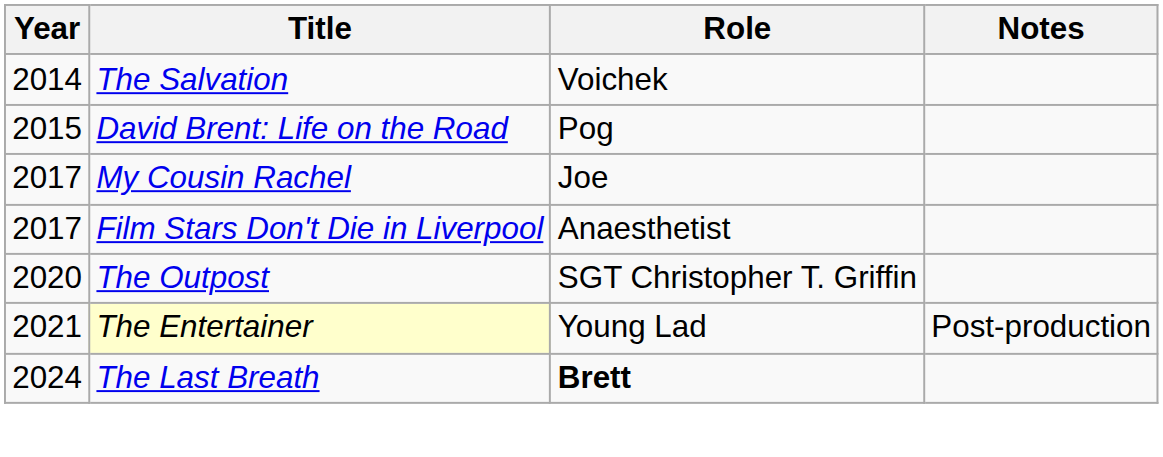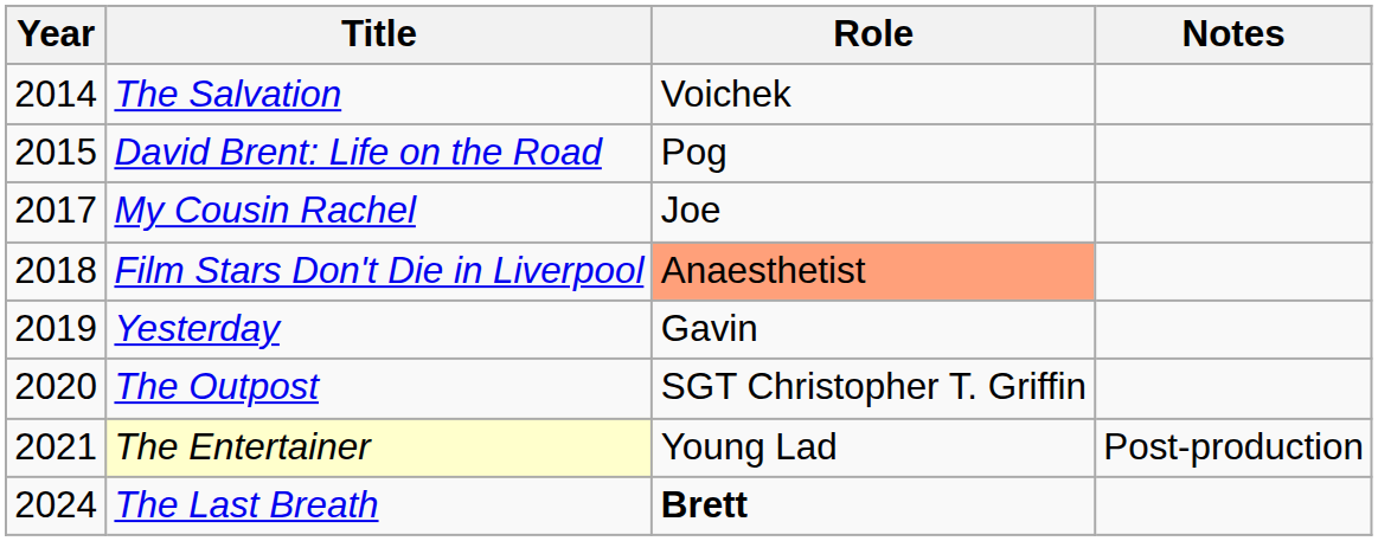Film Stars Don't Die in Liverpool | Year: 2017 -> 2018
Film Stars Don't Die in Liverpool | Role: no background -> lightsalmon background
+ row: 2019 | Yesterday | Gavin
